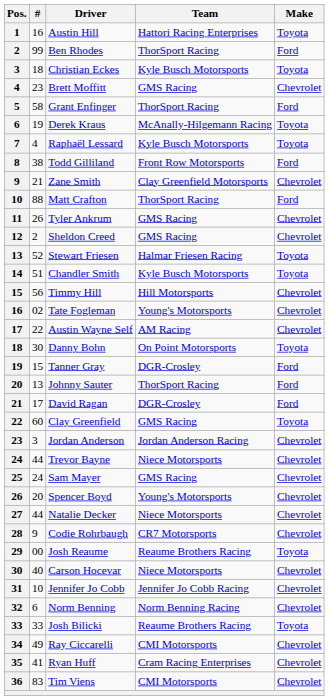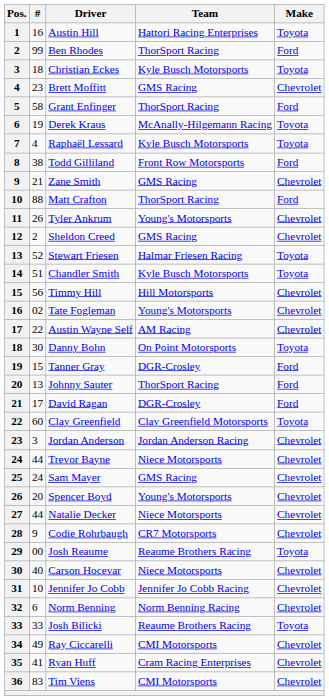Zane Smith | Team: Clay Greenfield Motorsports -> GMS Racing
Tyler Ankrum | Team: GMS Racing -> Young's Motorsports
Clay Greenfield | Team: GMS Racing -> Clay Greenfield Motorsports
